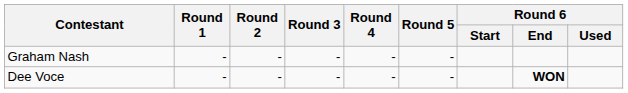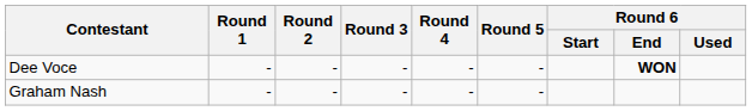rows swapped: Dee Voce <-> Graham Nash
